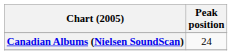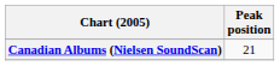Canadian Albums (Nielsen SoundScan) | Peak position: 24 -> 21
